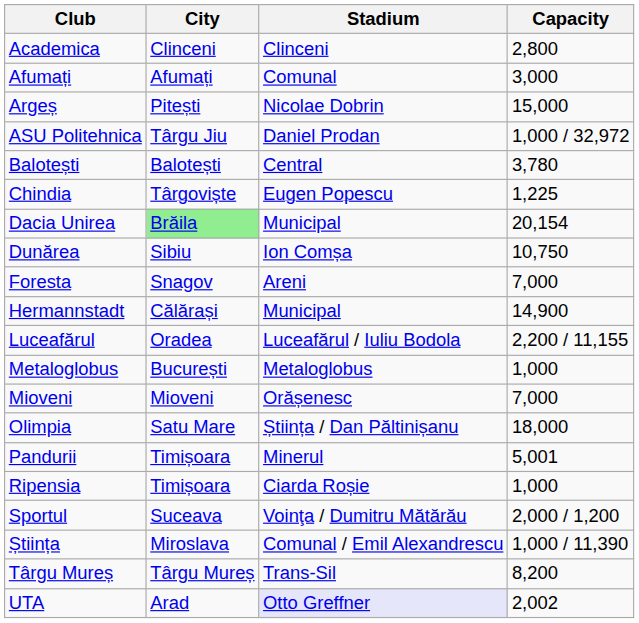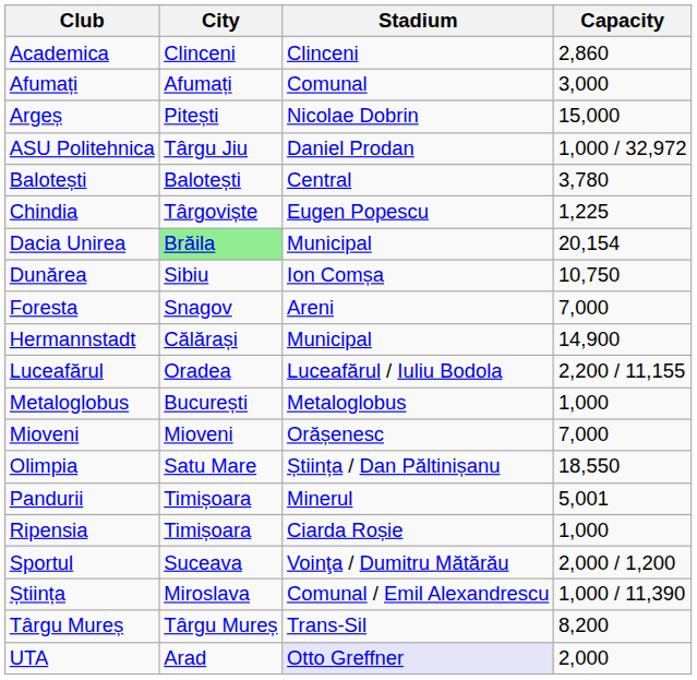Academica | Capacity: 2,800 -> 2,860
Olimpia | Capacity: 18,000 -> 18,550
UTA | Capacity: 2,002 -> 2,000
